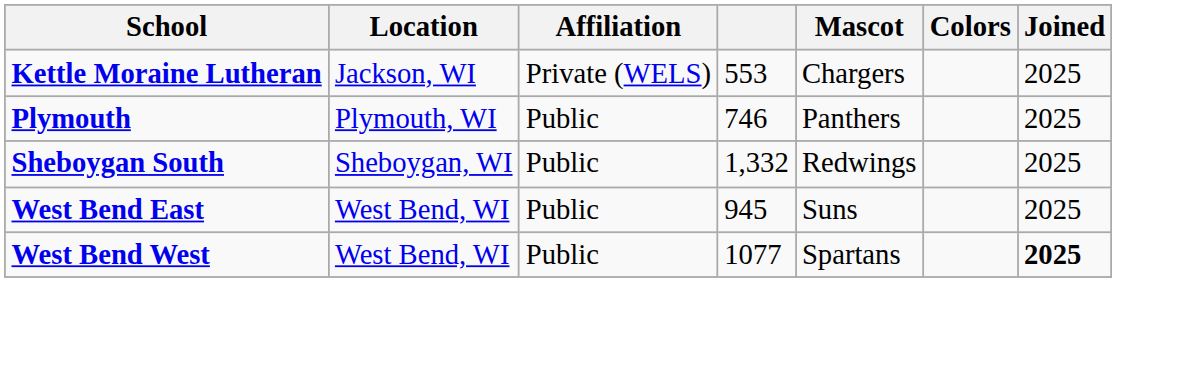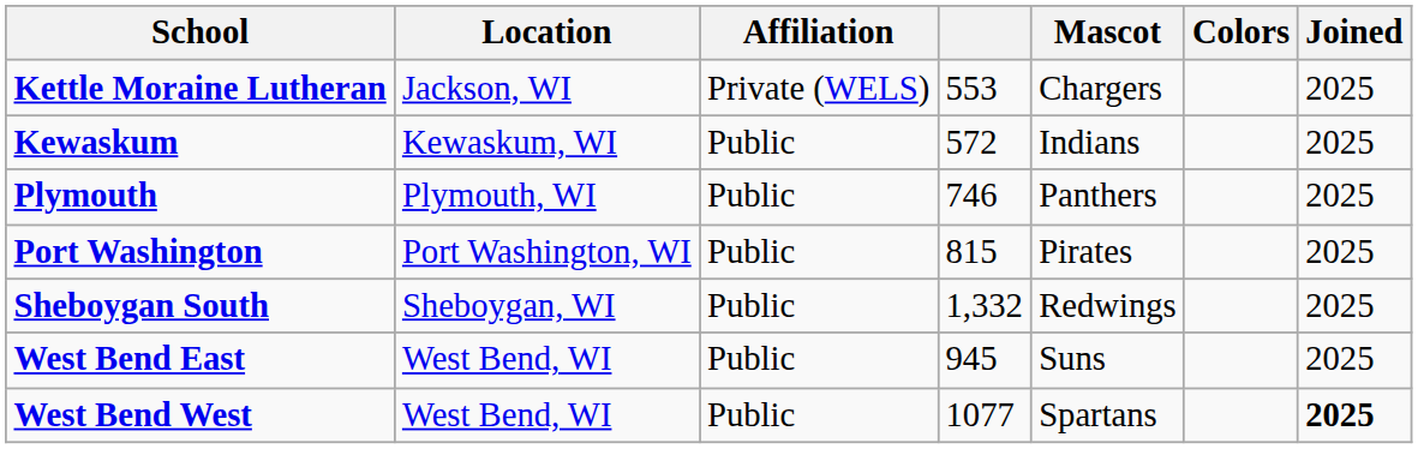+ row: Kewaskum | Kewaskum, WI | Public | 572 | Indians | 2025
+ row: Port Washington | Port Washington, WI | Public | 815 | Pirates | 2025
